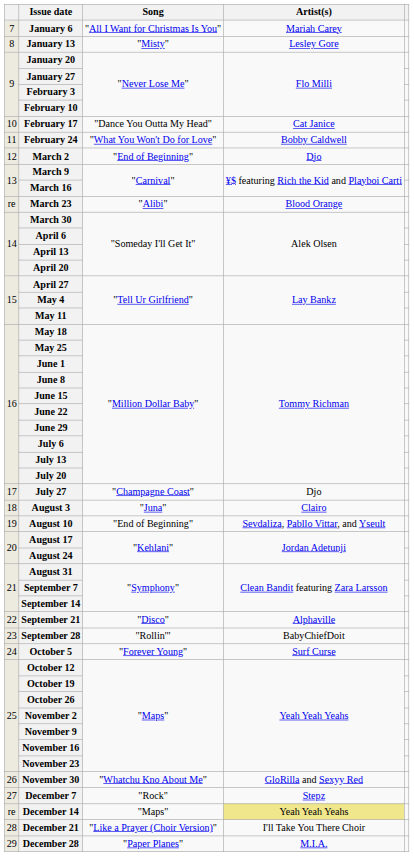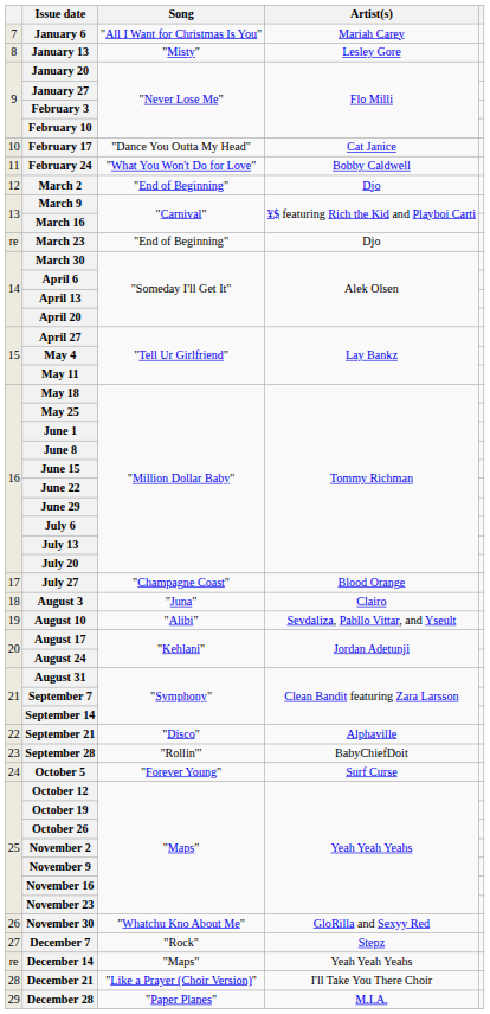March 23 | Song: "Alibi" -> "End of Beginning"
March 23 | Artist(s): Blood Orange -> Djo
July 27 | Artist(s): Djo -> Blood Orange
August 10 | Song: "End of Beginning" -> "Alibi"
December 14 | Artist(s): khaki background -> no background
